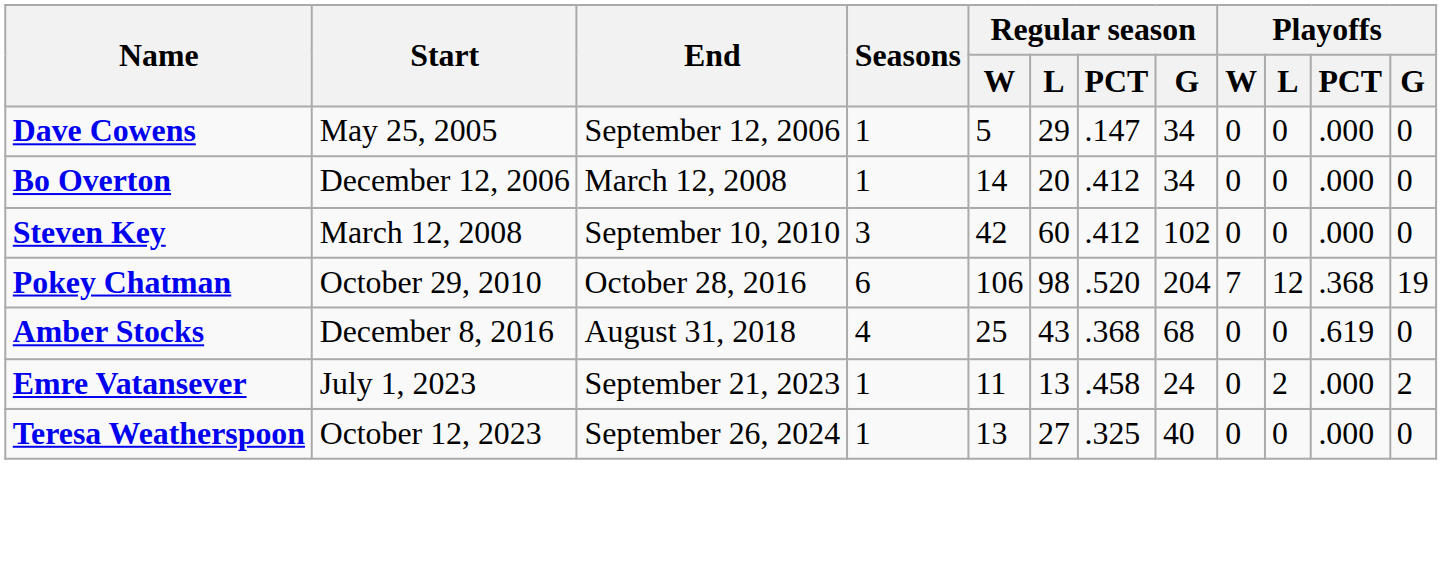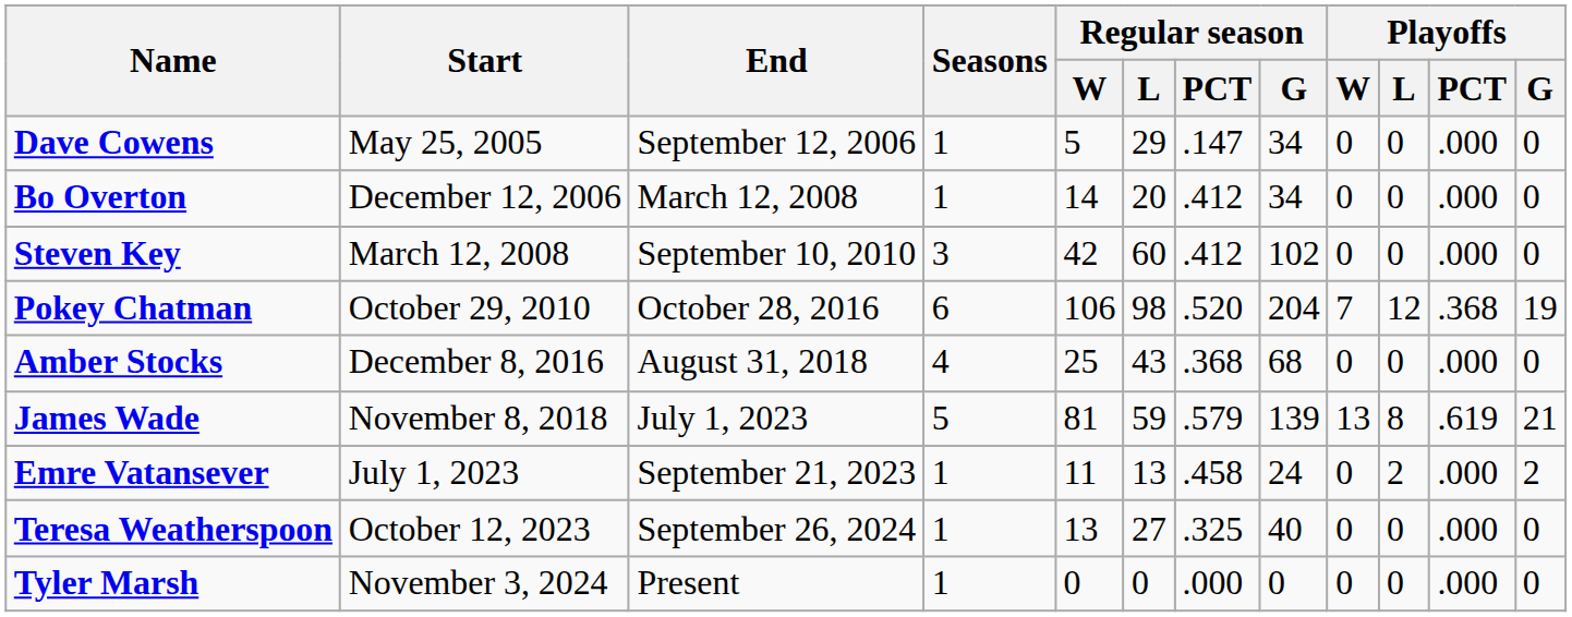Amber Stocks | Playoffs / PCT: .619 -> .000
+ row: James Wade | November 8, 2018 | July 1, 2023 | 5 | 81 | 59 | .579 | 139 | 13 | 8 | .619 | 21
+ row: Tyler Marsh | November 3, 2024 | Present | 1 | 0 | 0 | .000 | 0 | 0 | 0 | .000 | 0
